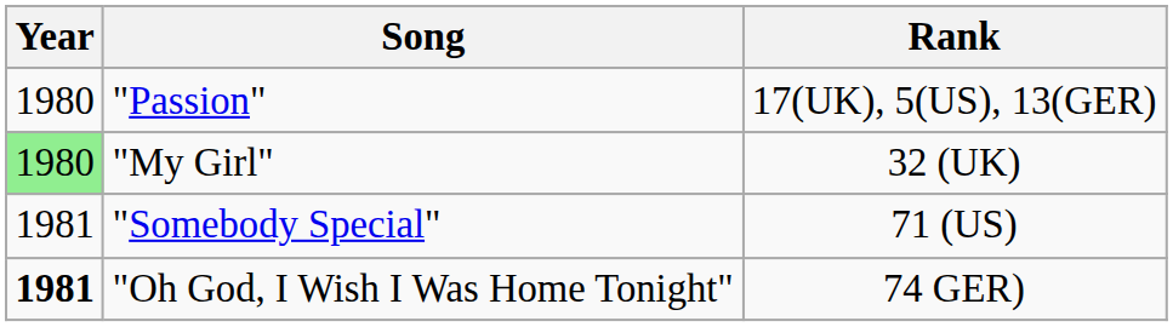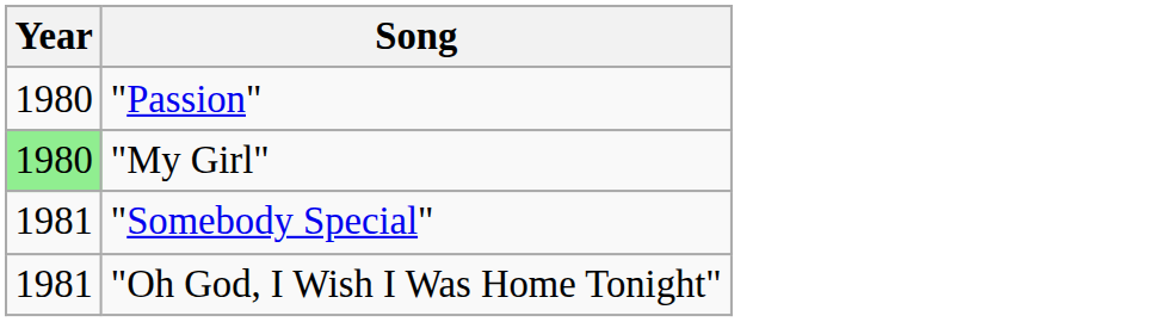- column: Rank | 17(UK), 5(US), 13(GER) | 32 (UK) | 71 (US) | 74 GER)
"Oh God, I Wish I Was Home Tonight" | Year: bold -> normal
